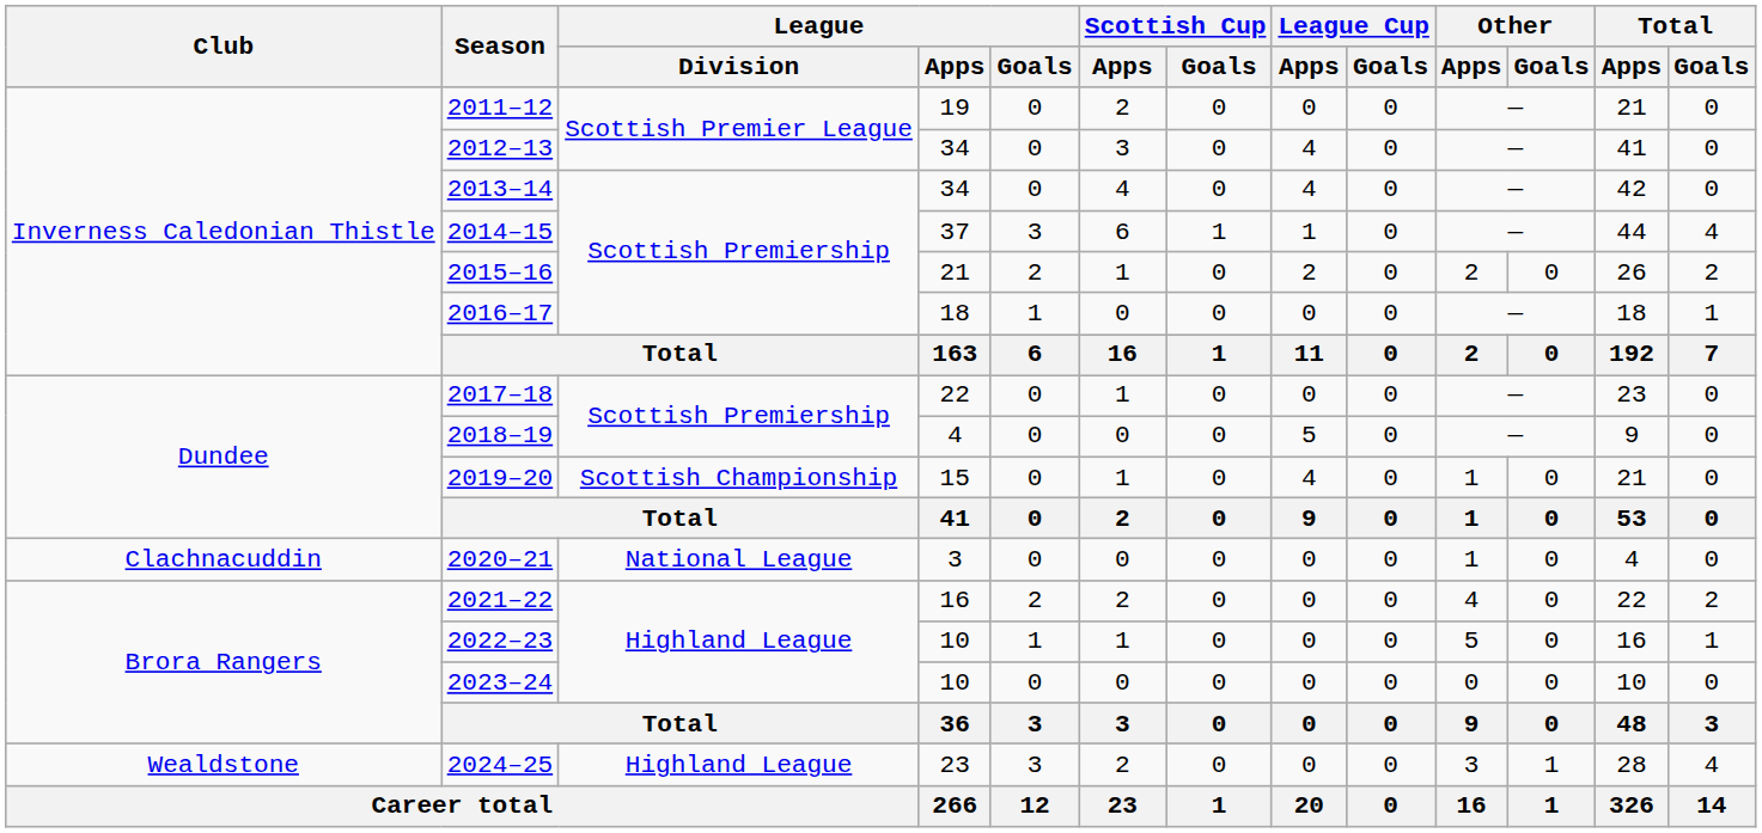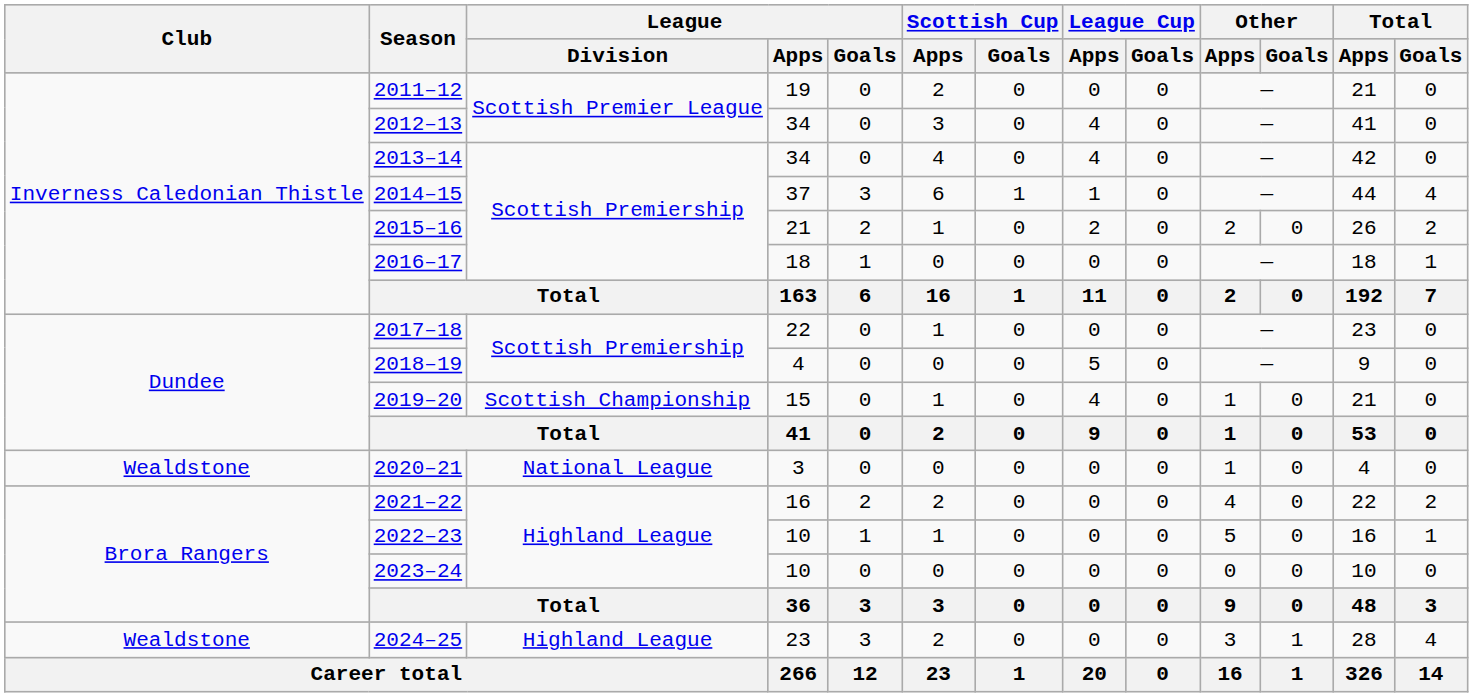2020–21 | Club: Clachnacuddin -> Wealdstone
